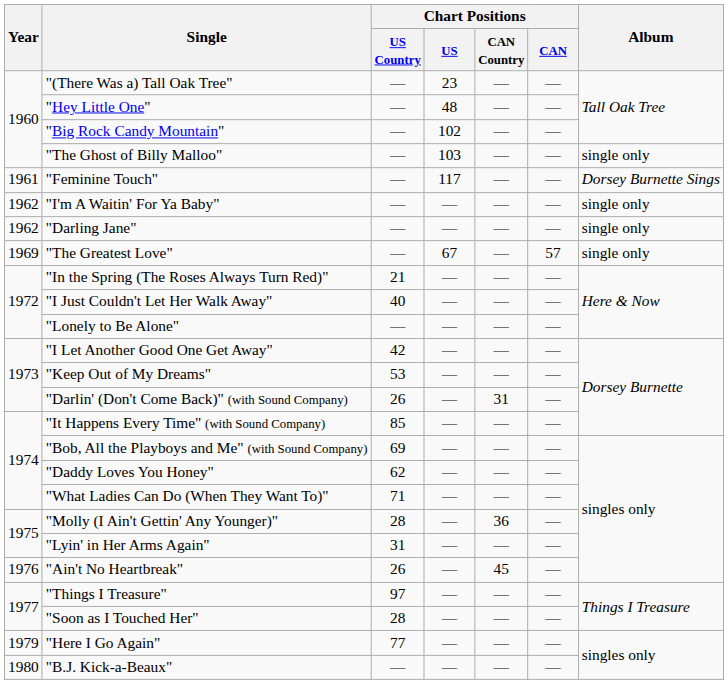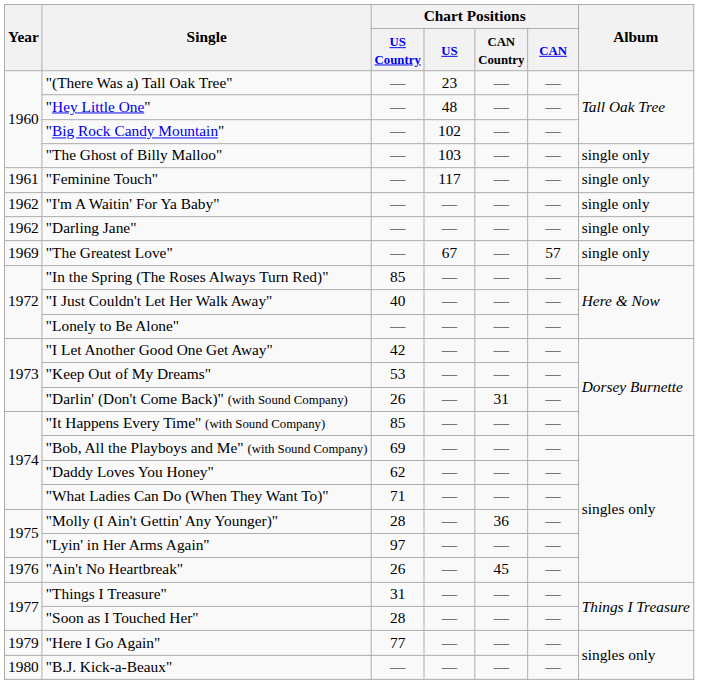"Feminine Touch" | Album: Dorsey Burnette Sings -> single only
"In the Spring (The Roses Always Turn Red)" | Chart Positions / US Country: 21 -> 85
"Lyin' in Her Arms Again" | Chart Positions / US Country: 31 -> 97
"Things I Treasure" | Chart Positions / US Country: 97 -> 31
